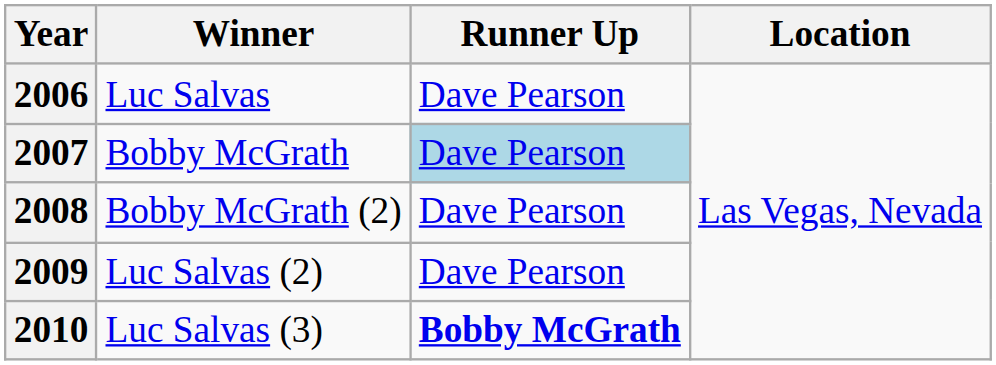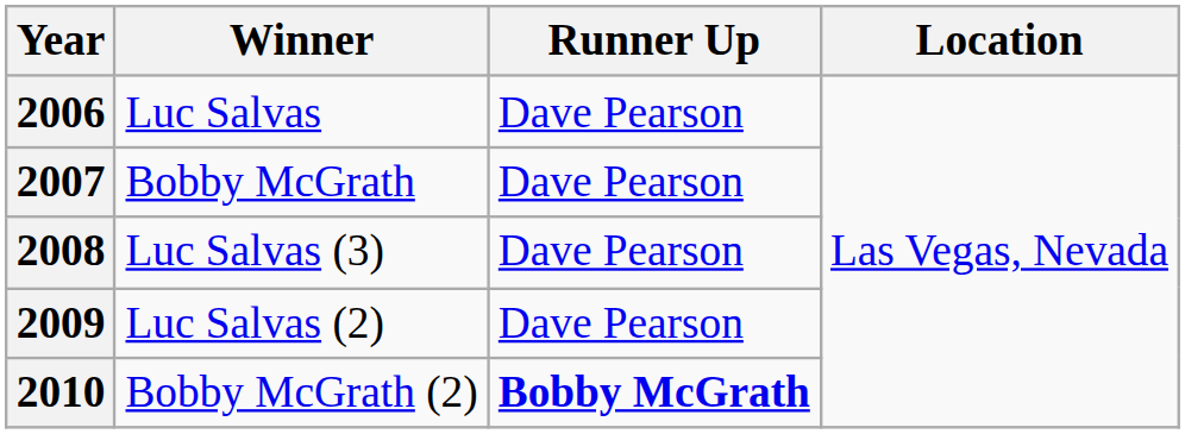2007 | Runner Up: lightblue background -> no background
2008 | Winner: Bobby McGrath (2) -> Luc Salvas (3)
2010 | Winner: Luc Salvas (3) -> Bobby McGrath (2)
